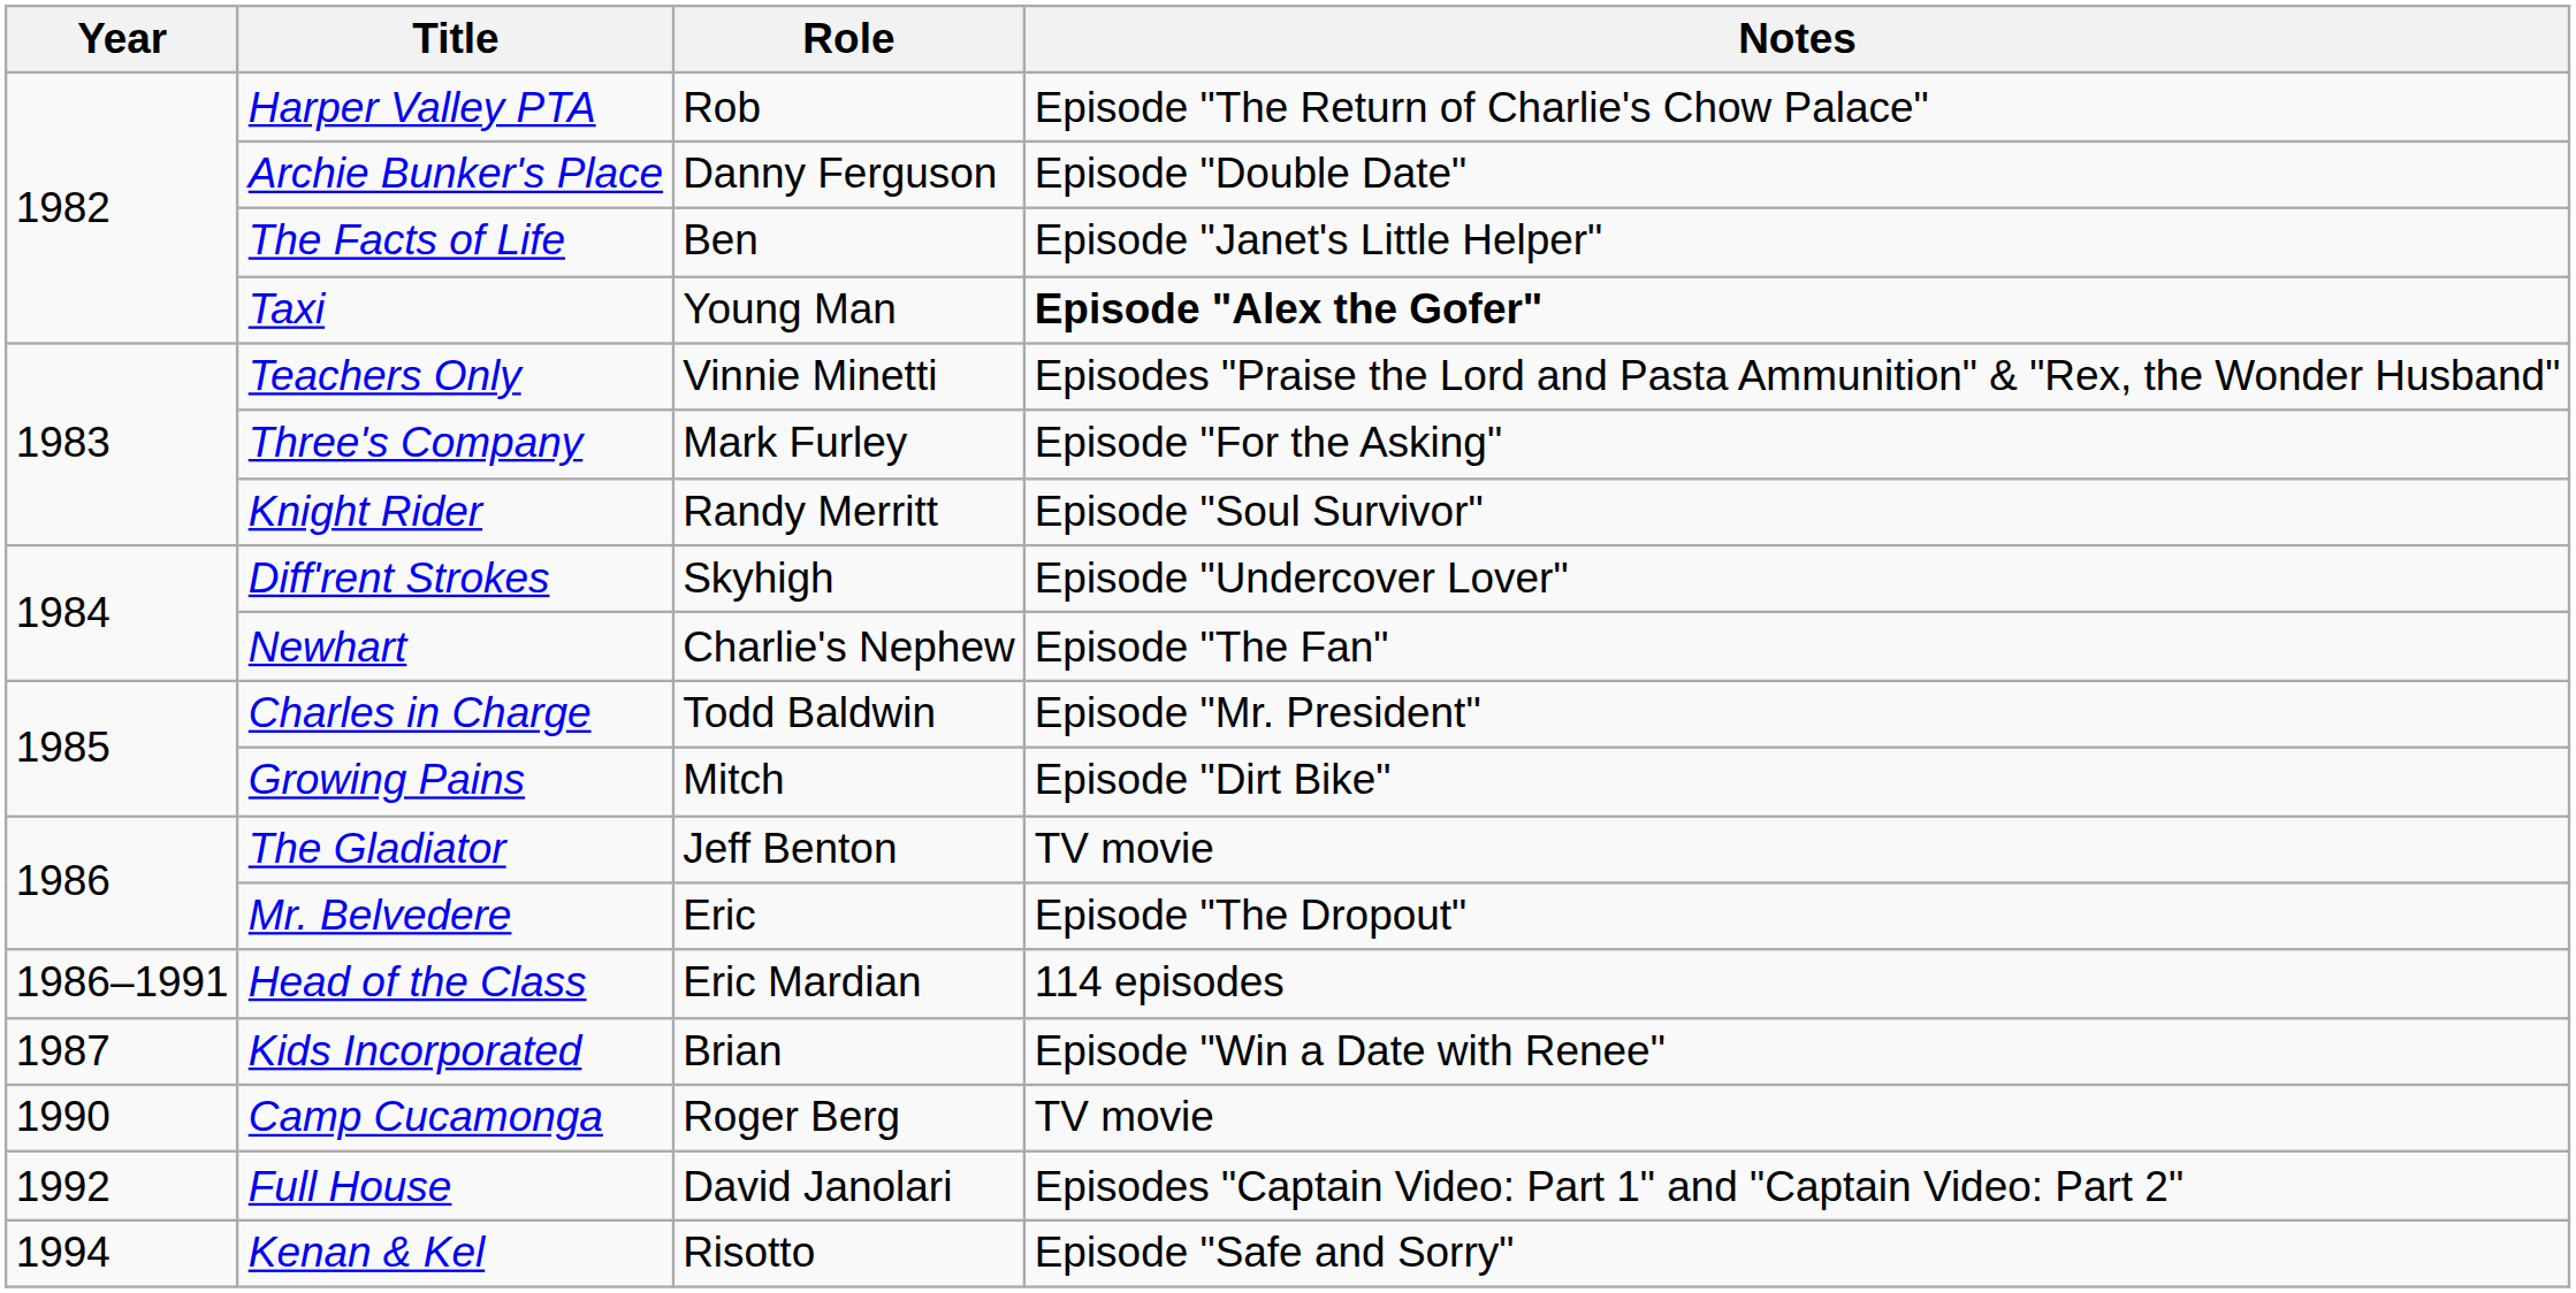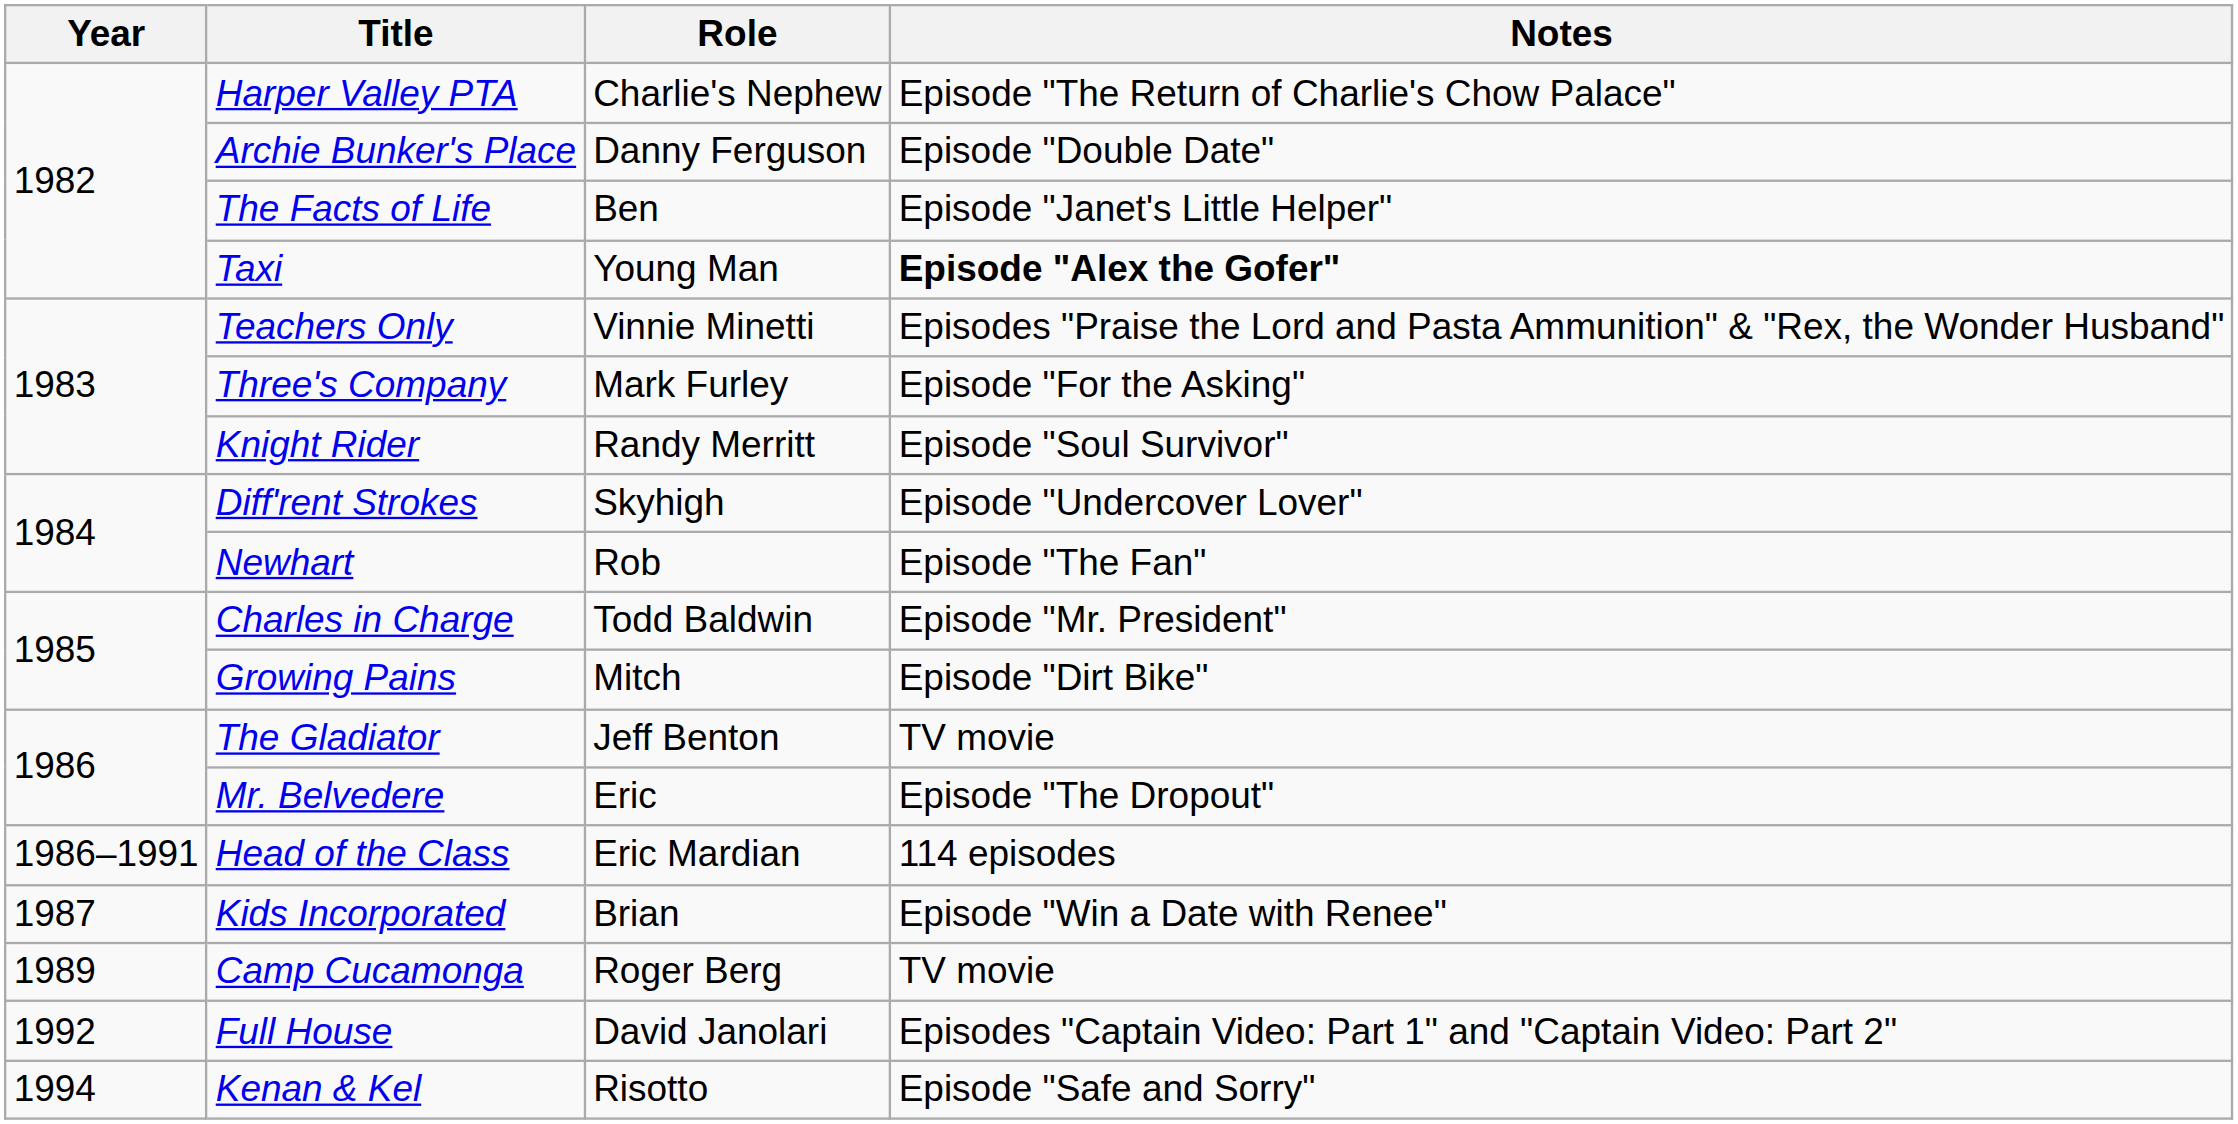Harper Valley PTA | Role: Rob -> Charlie's Nephew
Newhart | Role: Charlie's Nephew -> Rob
Camp Cucamonga | Year: 1990 -> 1989
